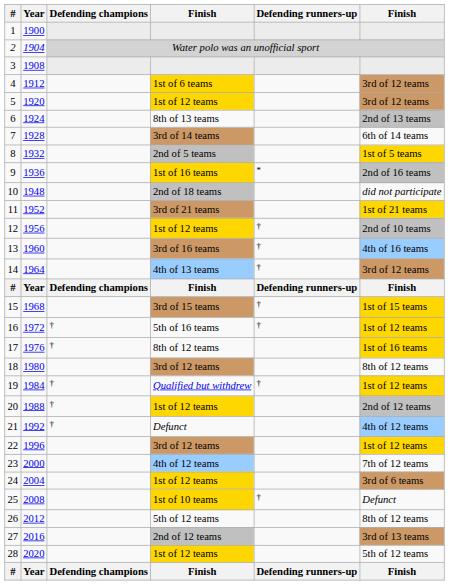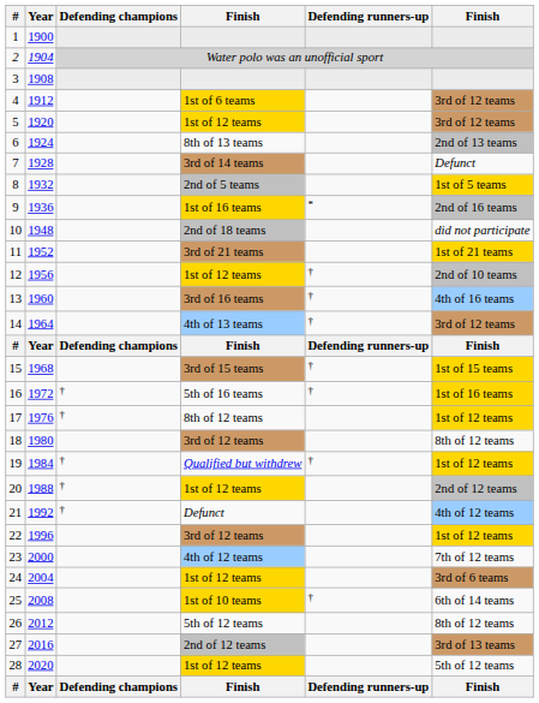7 | column 6: 6th of 14 teams -> Defunct
16 | column 6: 1st of 12 teams -> 1st of 16 teams
17 | column 6: 1st of 16 teams -> 1st of 12 teams
25 | column 6: Defunct -> 6th of 14 teams
